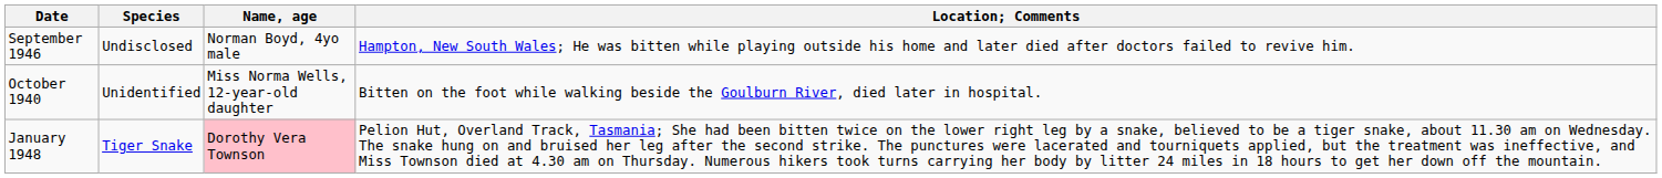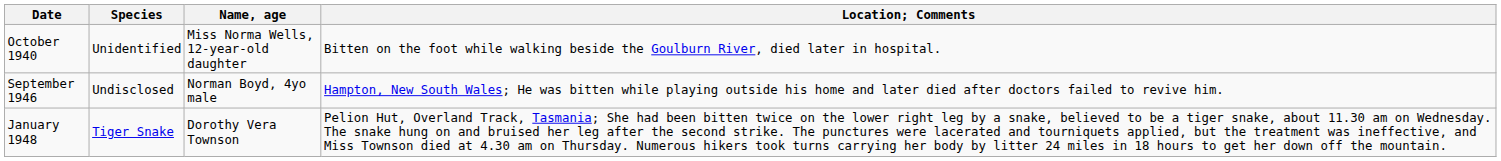rows swapped: October 1940 <-> September 1946
January 1948 | Name, age: pink background -> no background
